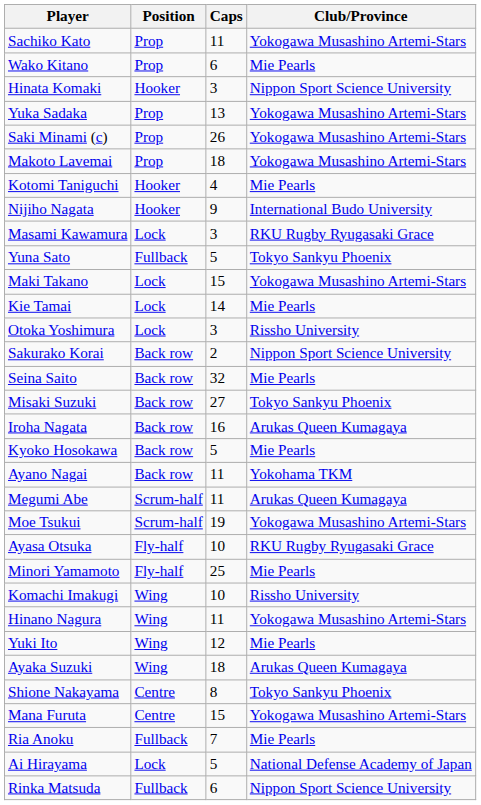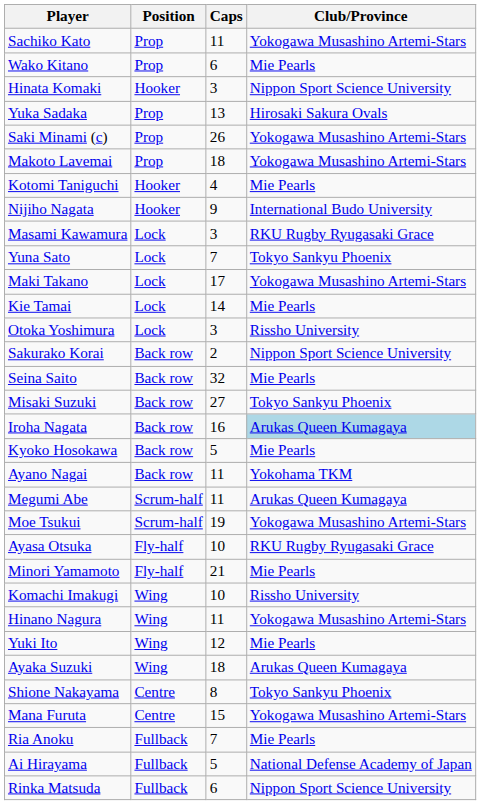Yuka Sadaka | Club/Province: Yokogawa Musashino Artemi-Stars -> Hirosaki Sakura Ovals
Yuna Sato | Position: Fullback -> Lock
Yuna Sato | Caps: 5 -> 7
Maki Takano | Caps: 15 -> 17
Iroha Nagata | Club/Province: no background -> lightblue background
Minori Yamamoto | Caps: 25 -> 21
Ai Hirayama | Position: Lock -> Fullback
